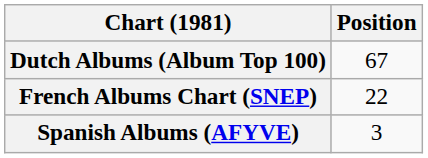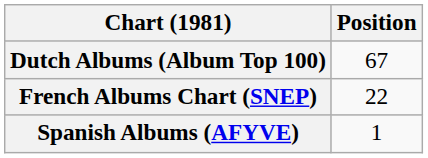Spanish Albums (AFYVE) | Position: 3 -> 1
